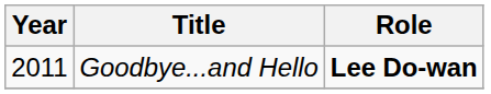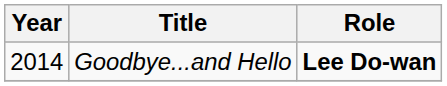Goodbye...and Hello | Year: 2011 -> 2014
